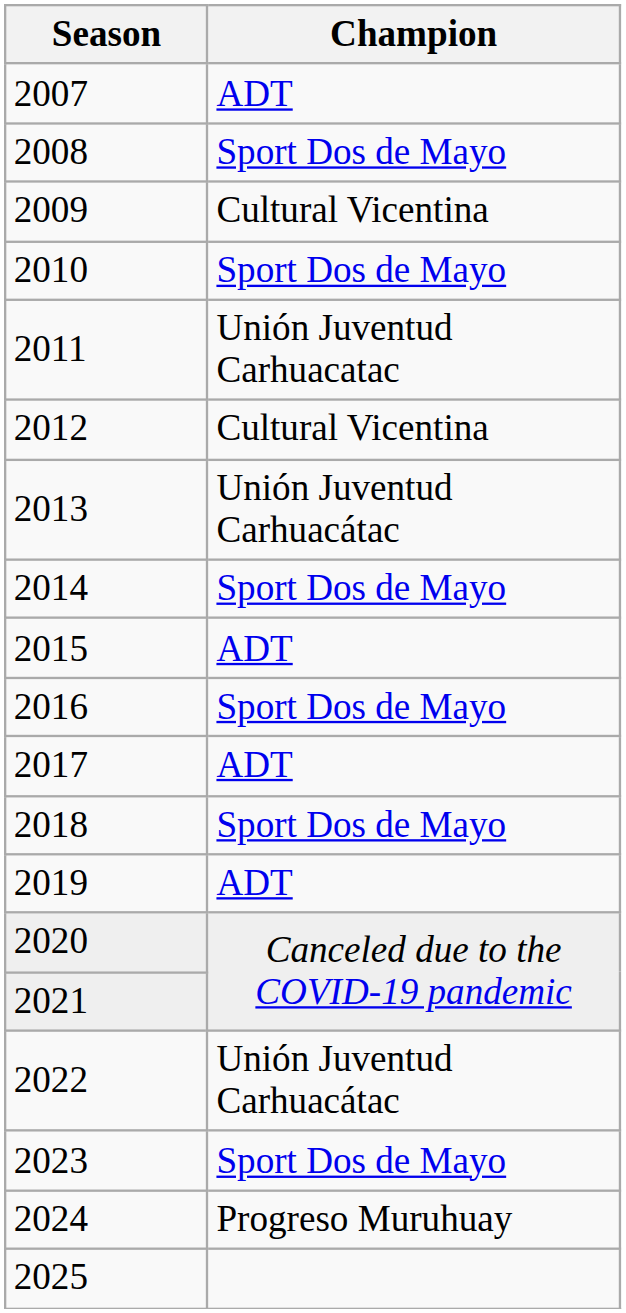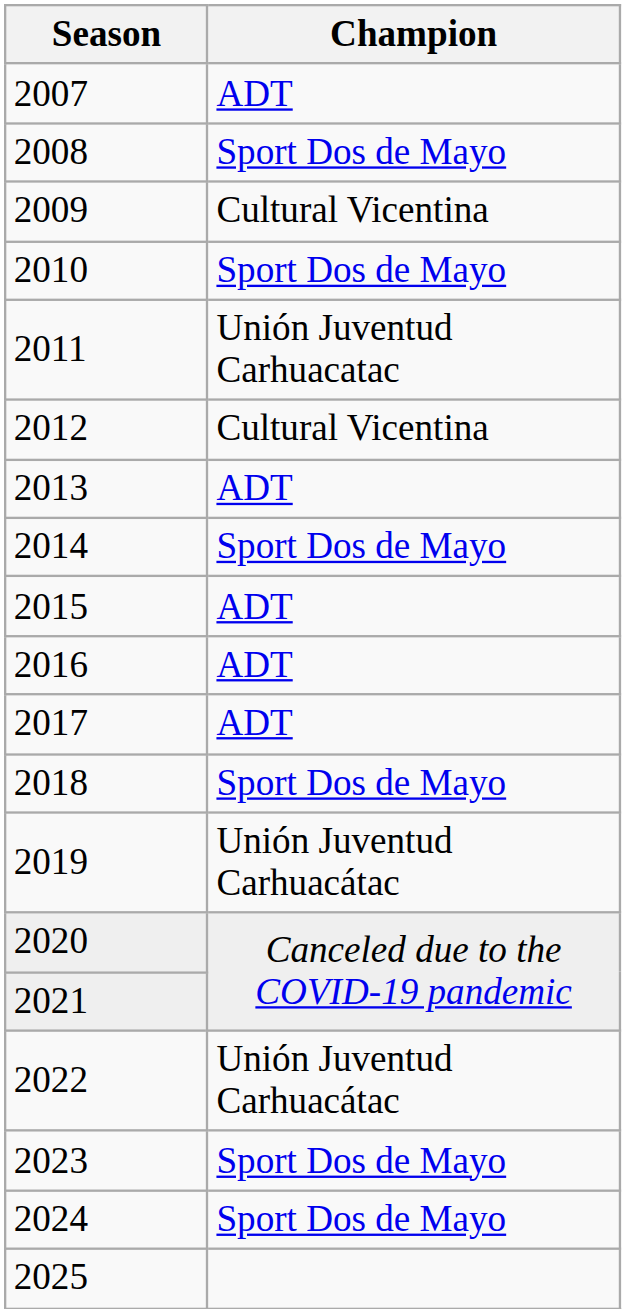2013 | Champion: Unión Juventud Carhuacátac -> ADT
2016 | Champion: Sport Dos de Mayo -> ADT
2019 | Champion: ADT -> Unión Juventud Carhuacátac
2024 | Champion: Progreso Muruhuay -> Sport Dos de Mayo
